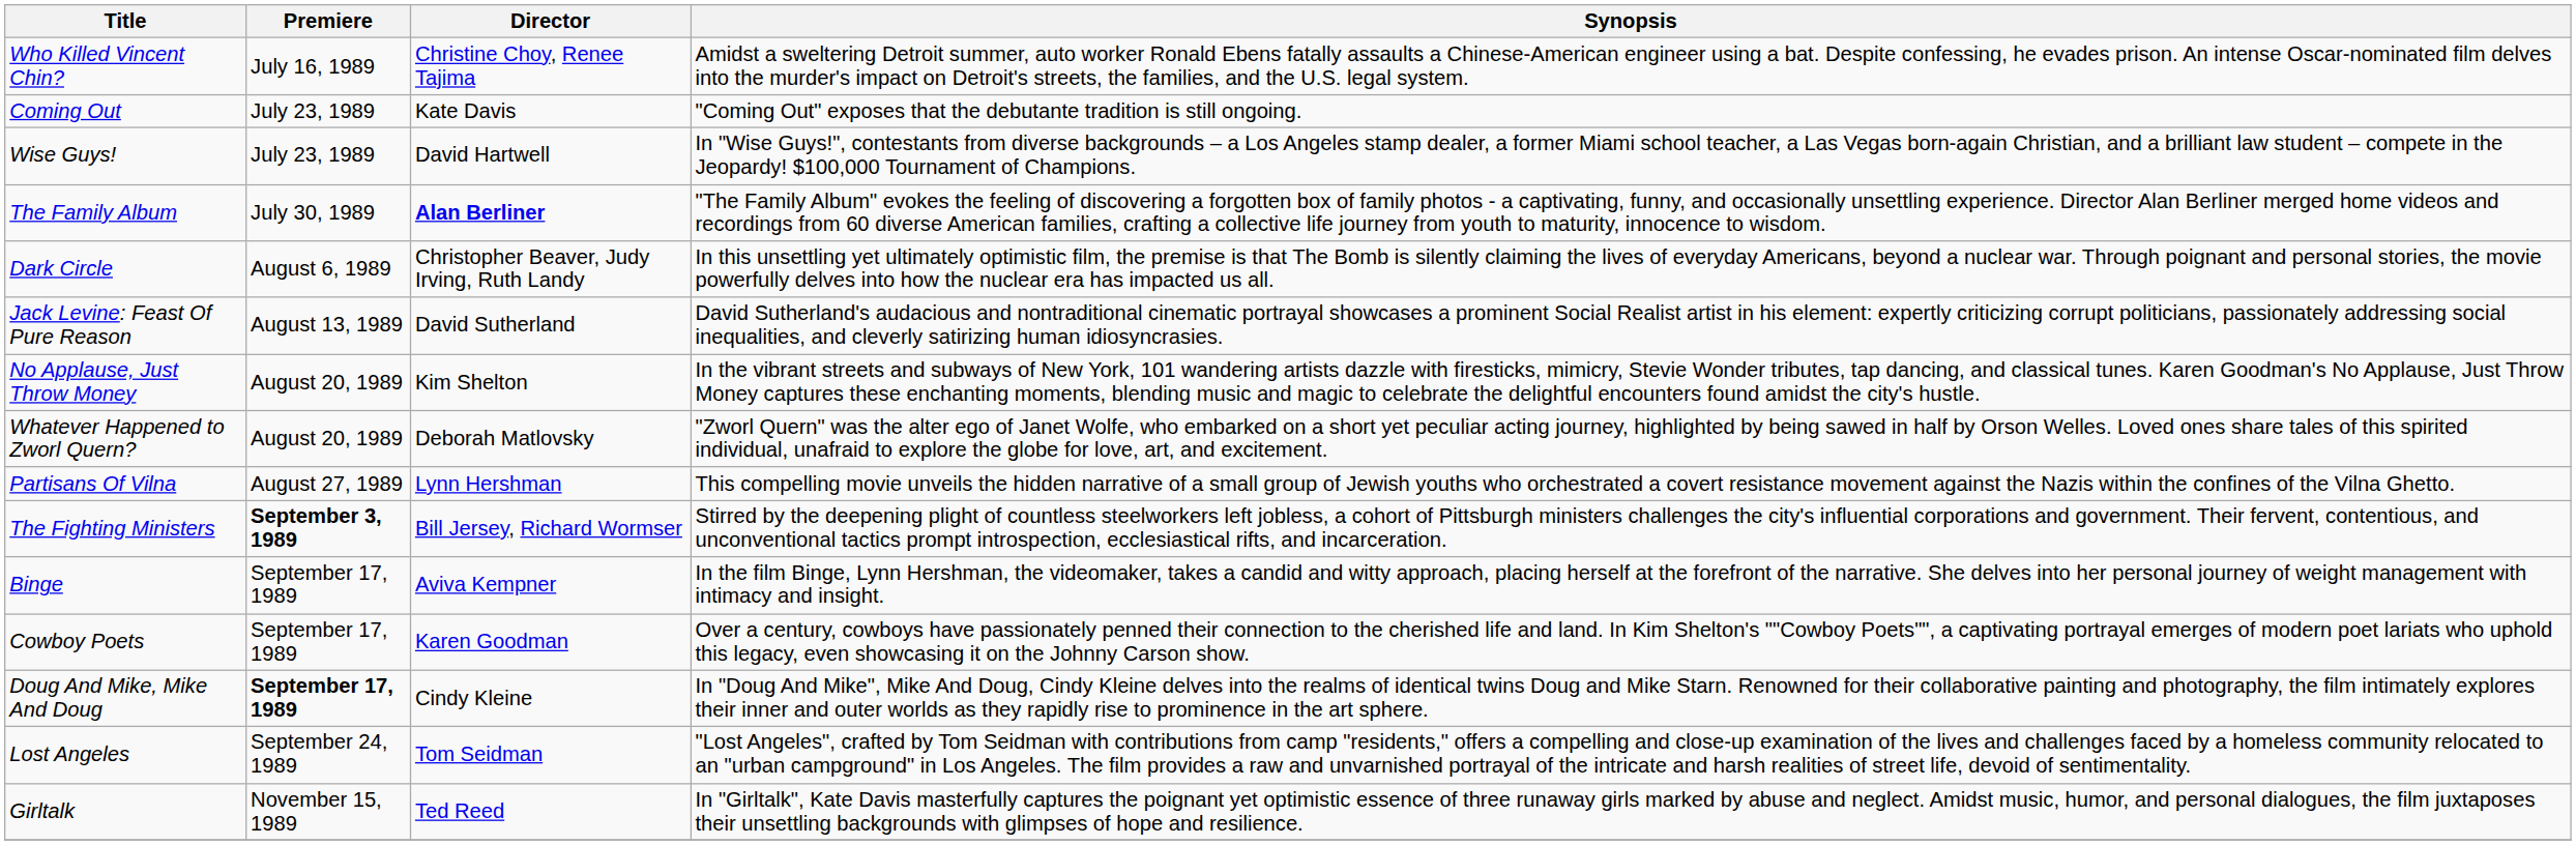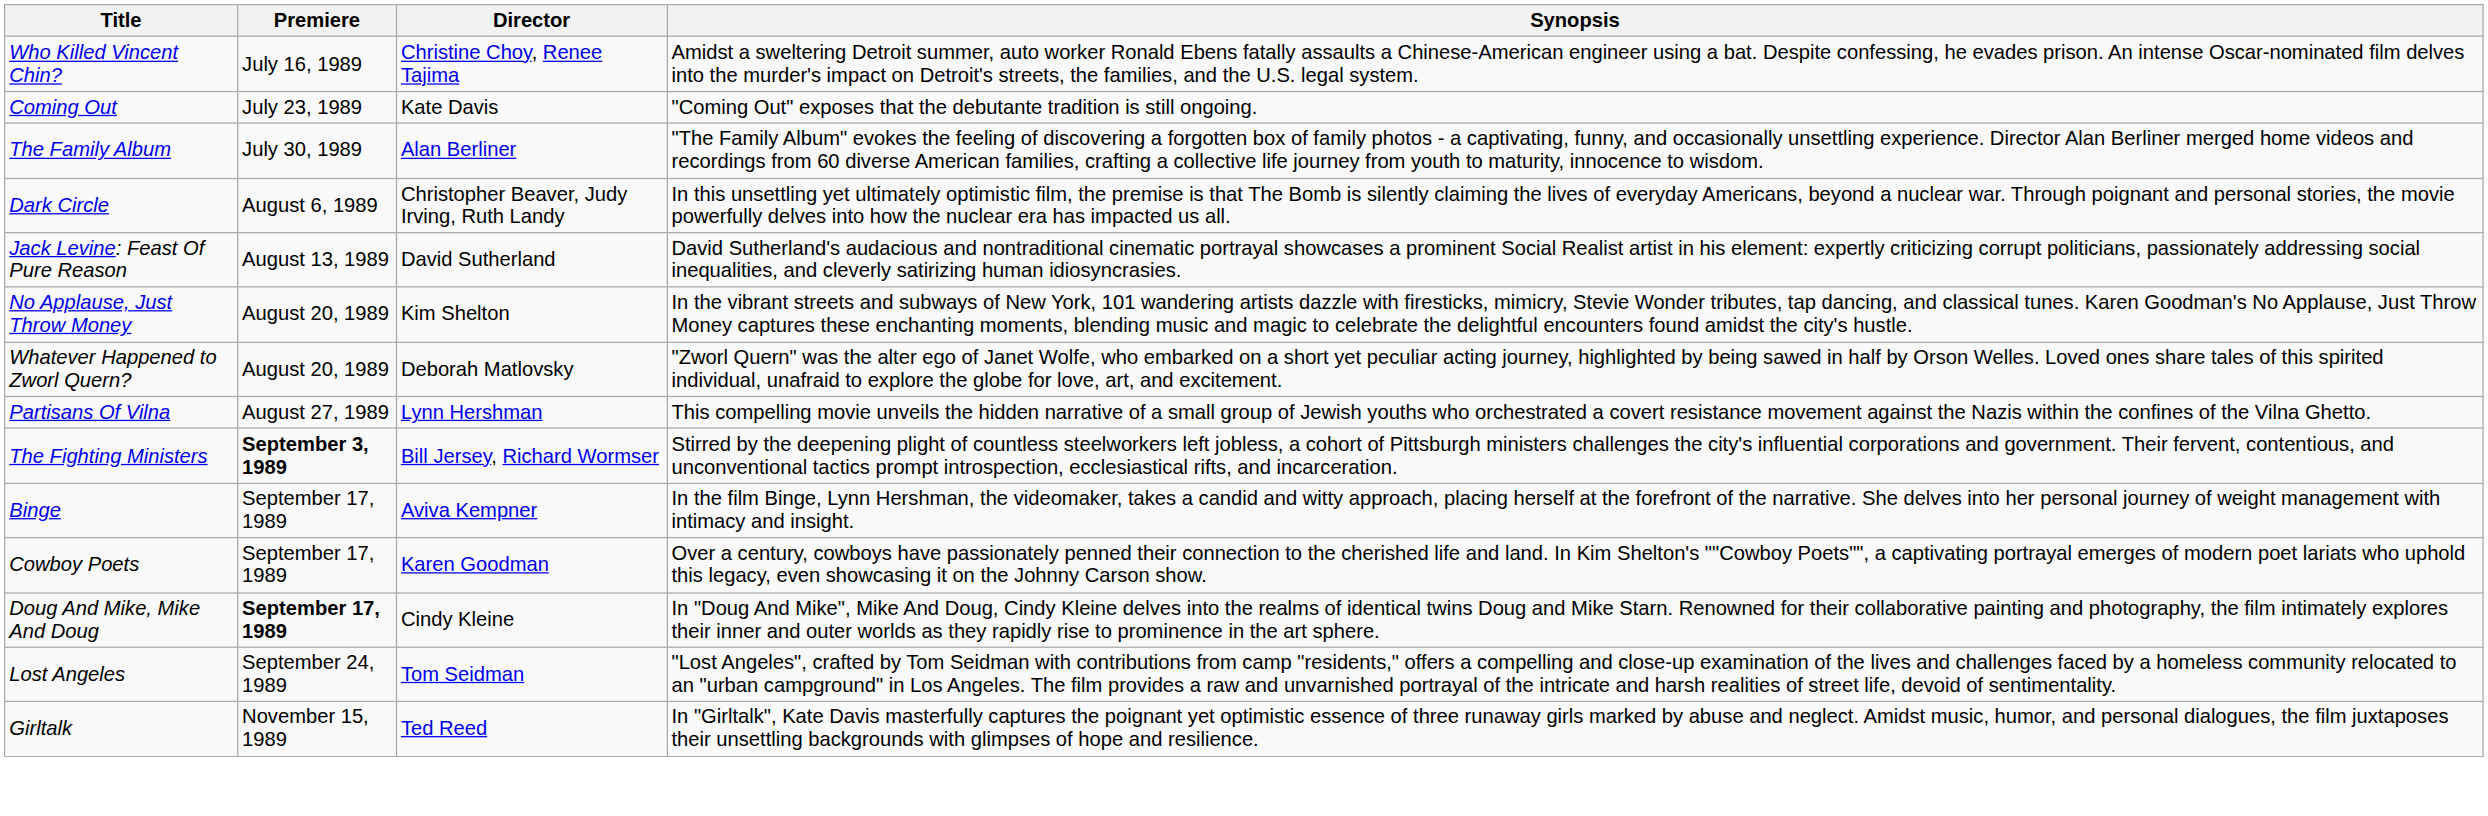- row: Wise Guys! | July 23, 1989 | David Hartwell | In "Wise Guys!", contestants from diverse backgrounds – a Los Angeles stamp dealer, a former Miami school teacher, a Las Vegas born-again Christian, and a brilliant law student – compete in the Jeopardy! $100,000 Tournament of Champions.
The Family Album | Director: bold -> normal
